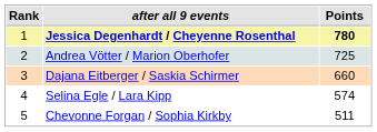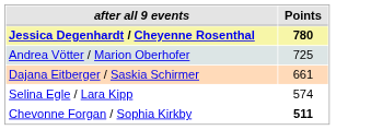- column: Rank | 1 | 2 | 3 | 4 | 5
Dajana Eitberger / Saskia Schirmer | Points: 660 -> 661
Chevonne Forgan / Sophia Kirkby | Points: normal -> bold
